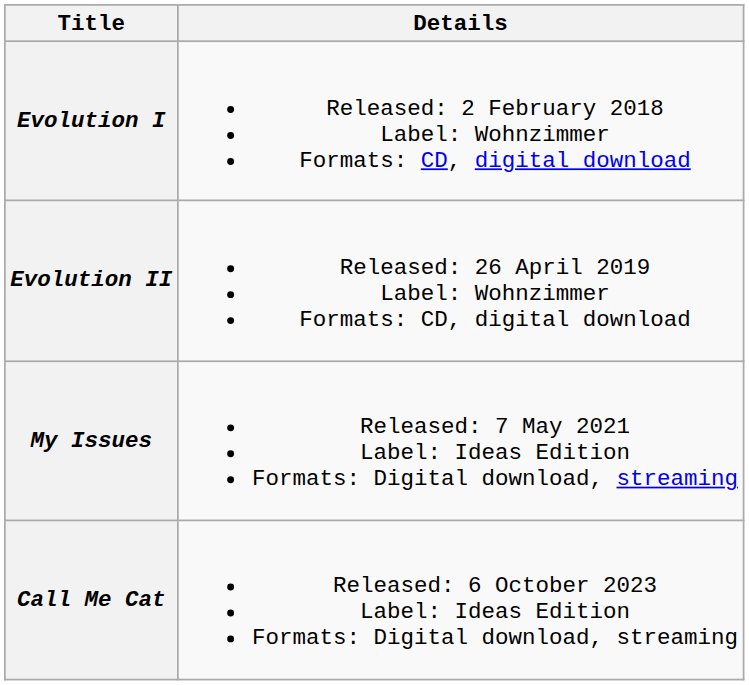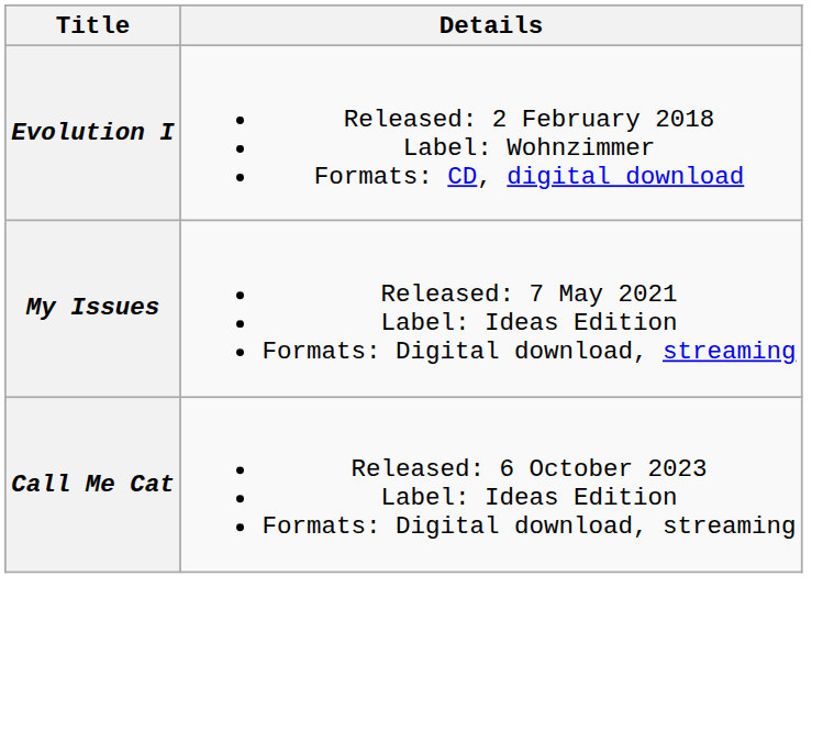- row: Evolution II | Released: 26 April 2019 Label: Wohnzimmer Formats: CD, digital download
